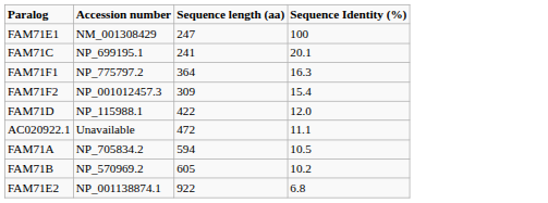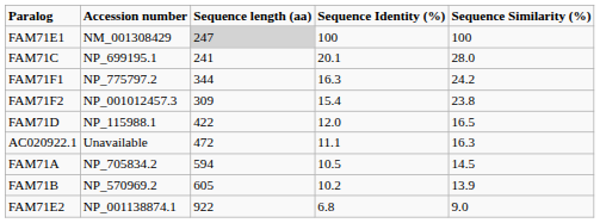+ column: Sequence Similarity (%) | 100 | 28.0 | 24.2 | 23.8 | 16.5 | 16.3 | 14.5 | 13.9 | 9.0
FAM71E1 | Sequence length (aa): no background -> lightgrey background
FAM71F1 | Sequence length (aa): 364 -> 344
